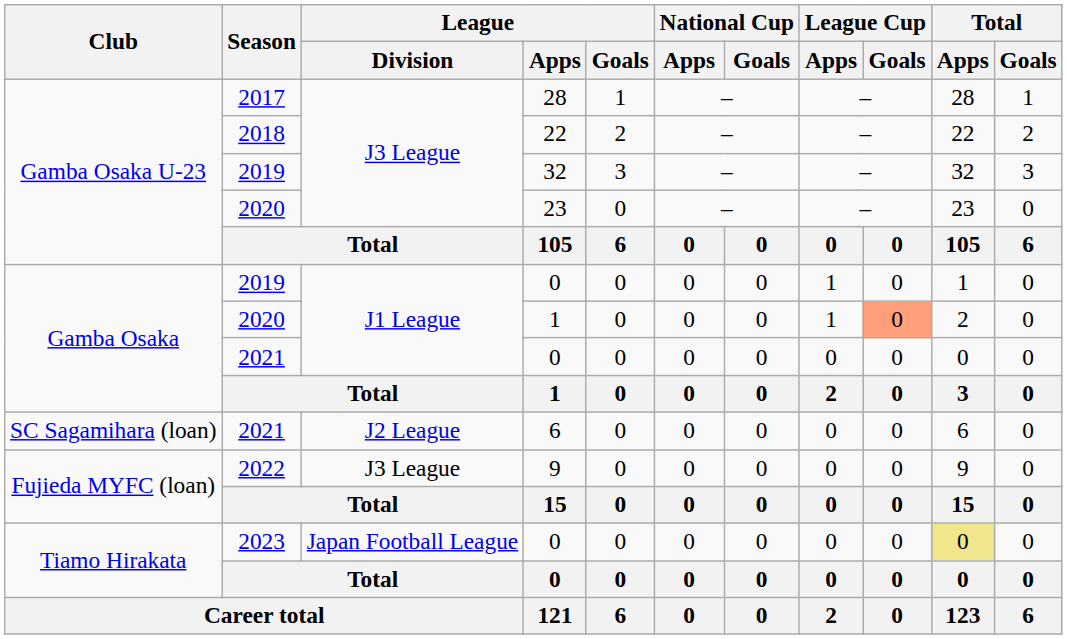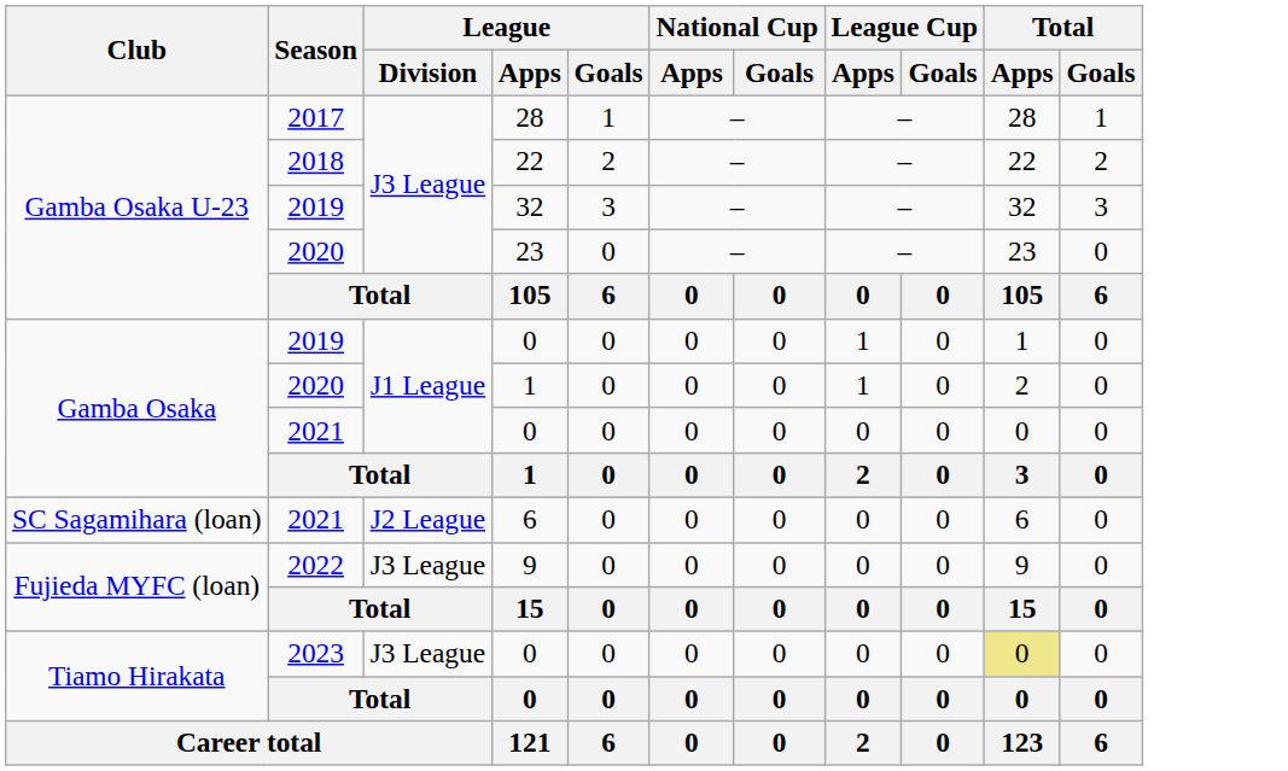2020 / 1 | League Cup / Goals: lightsalmon background -> no background
2023 / 0 | League / Division: Japan Football League -> J3 League
